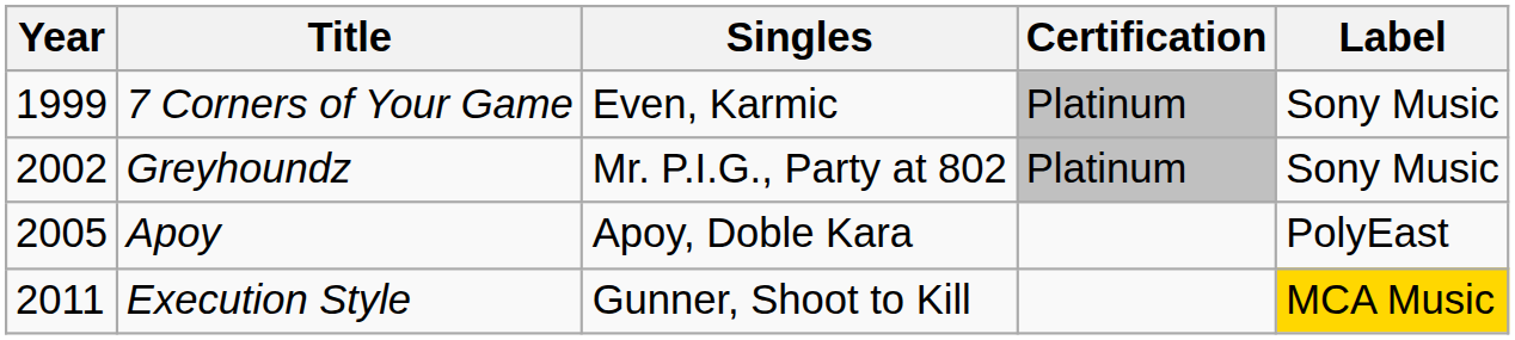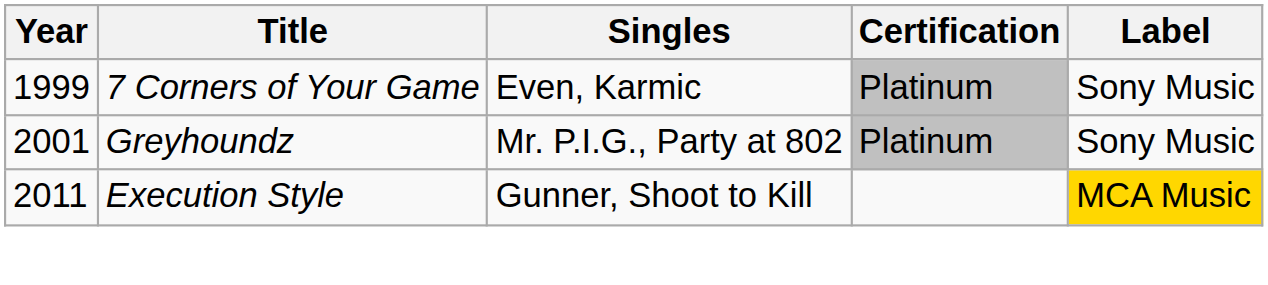Greyhoundz | Year: 2002 -> 2001
- row: 2005 | Apoy | Apoy, Doble Kara | PolyEast
